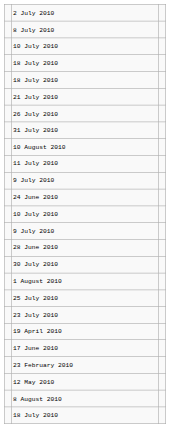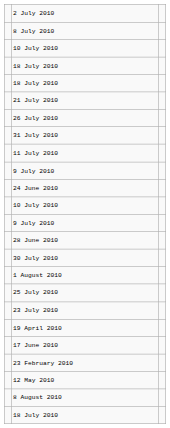- row: 10 August 2010
